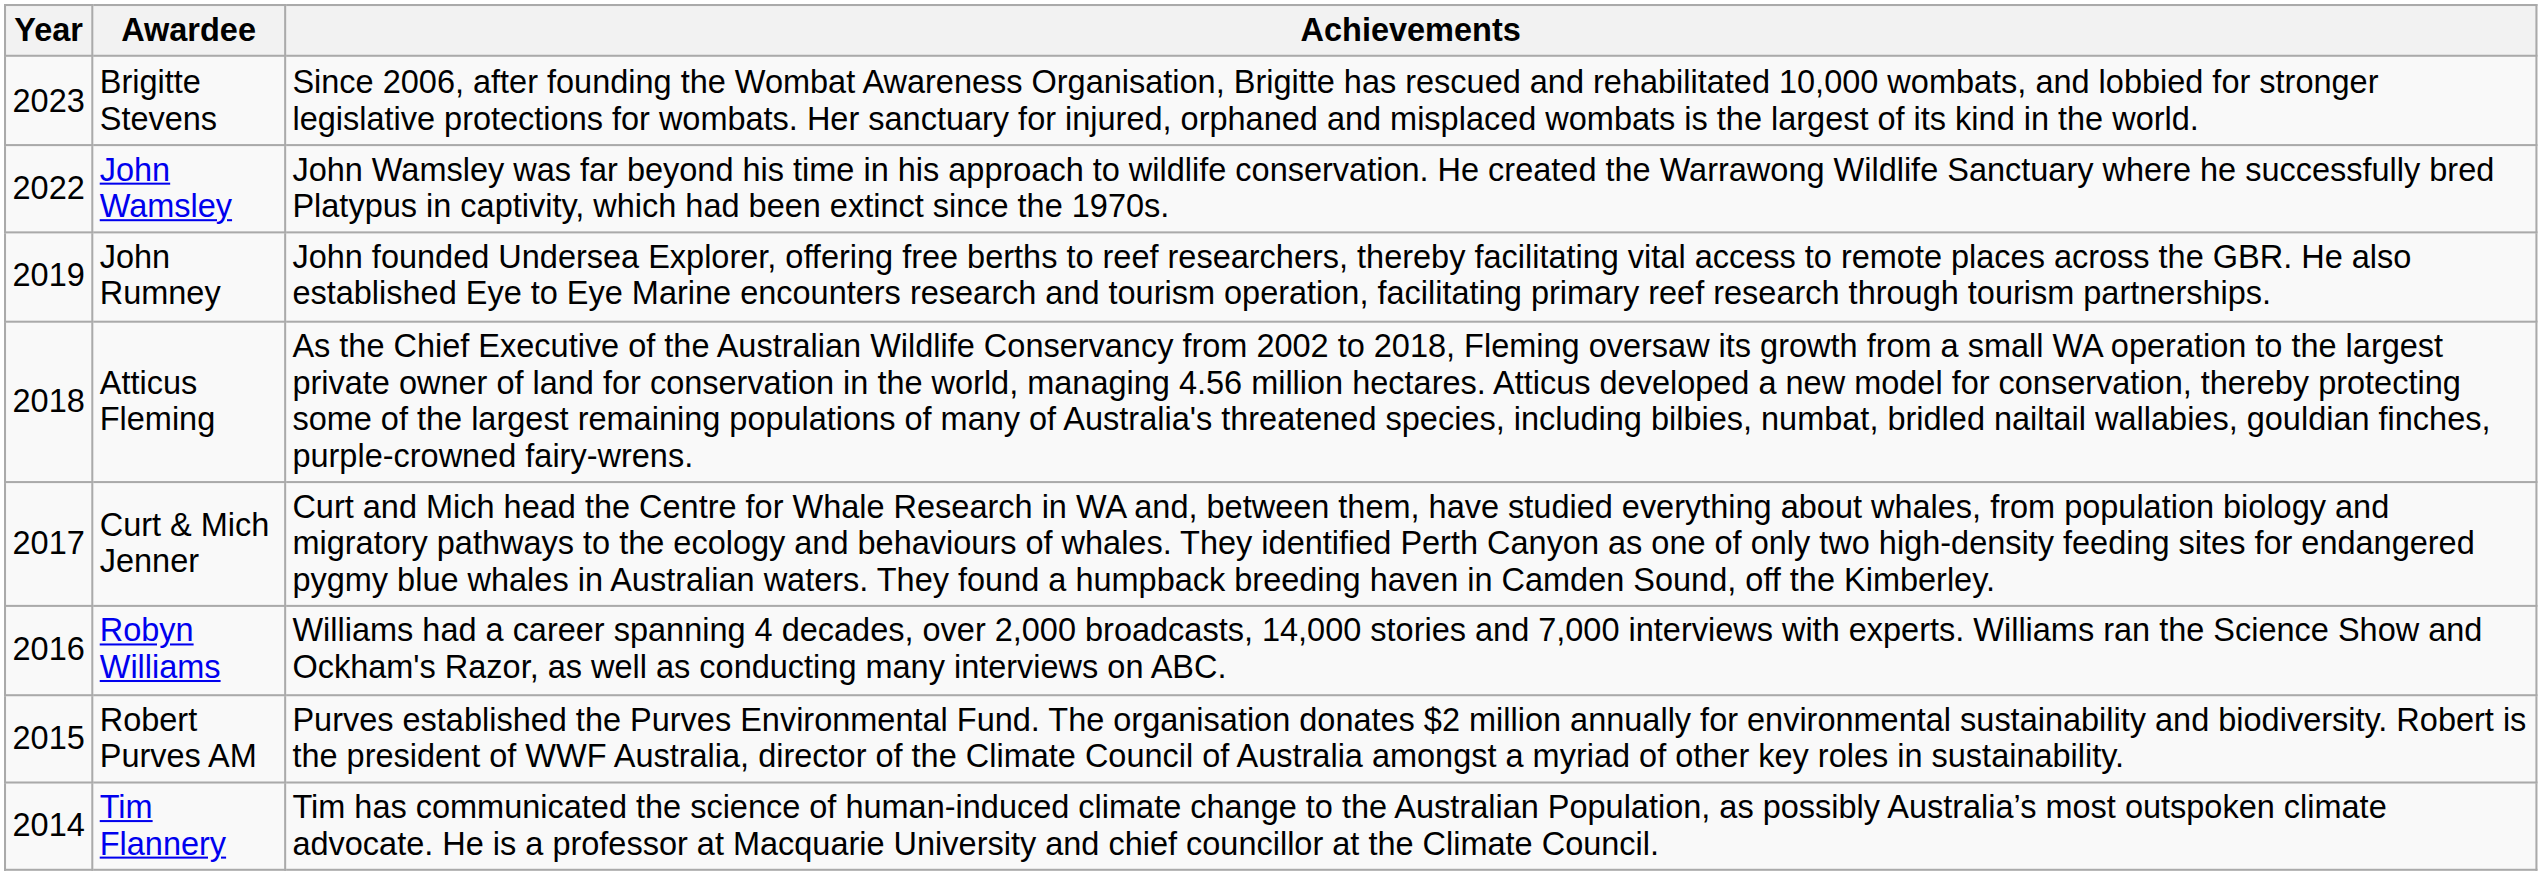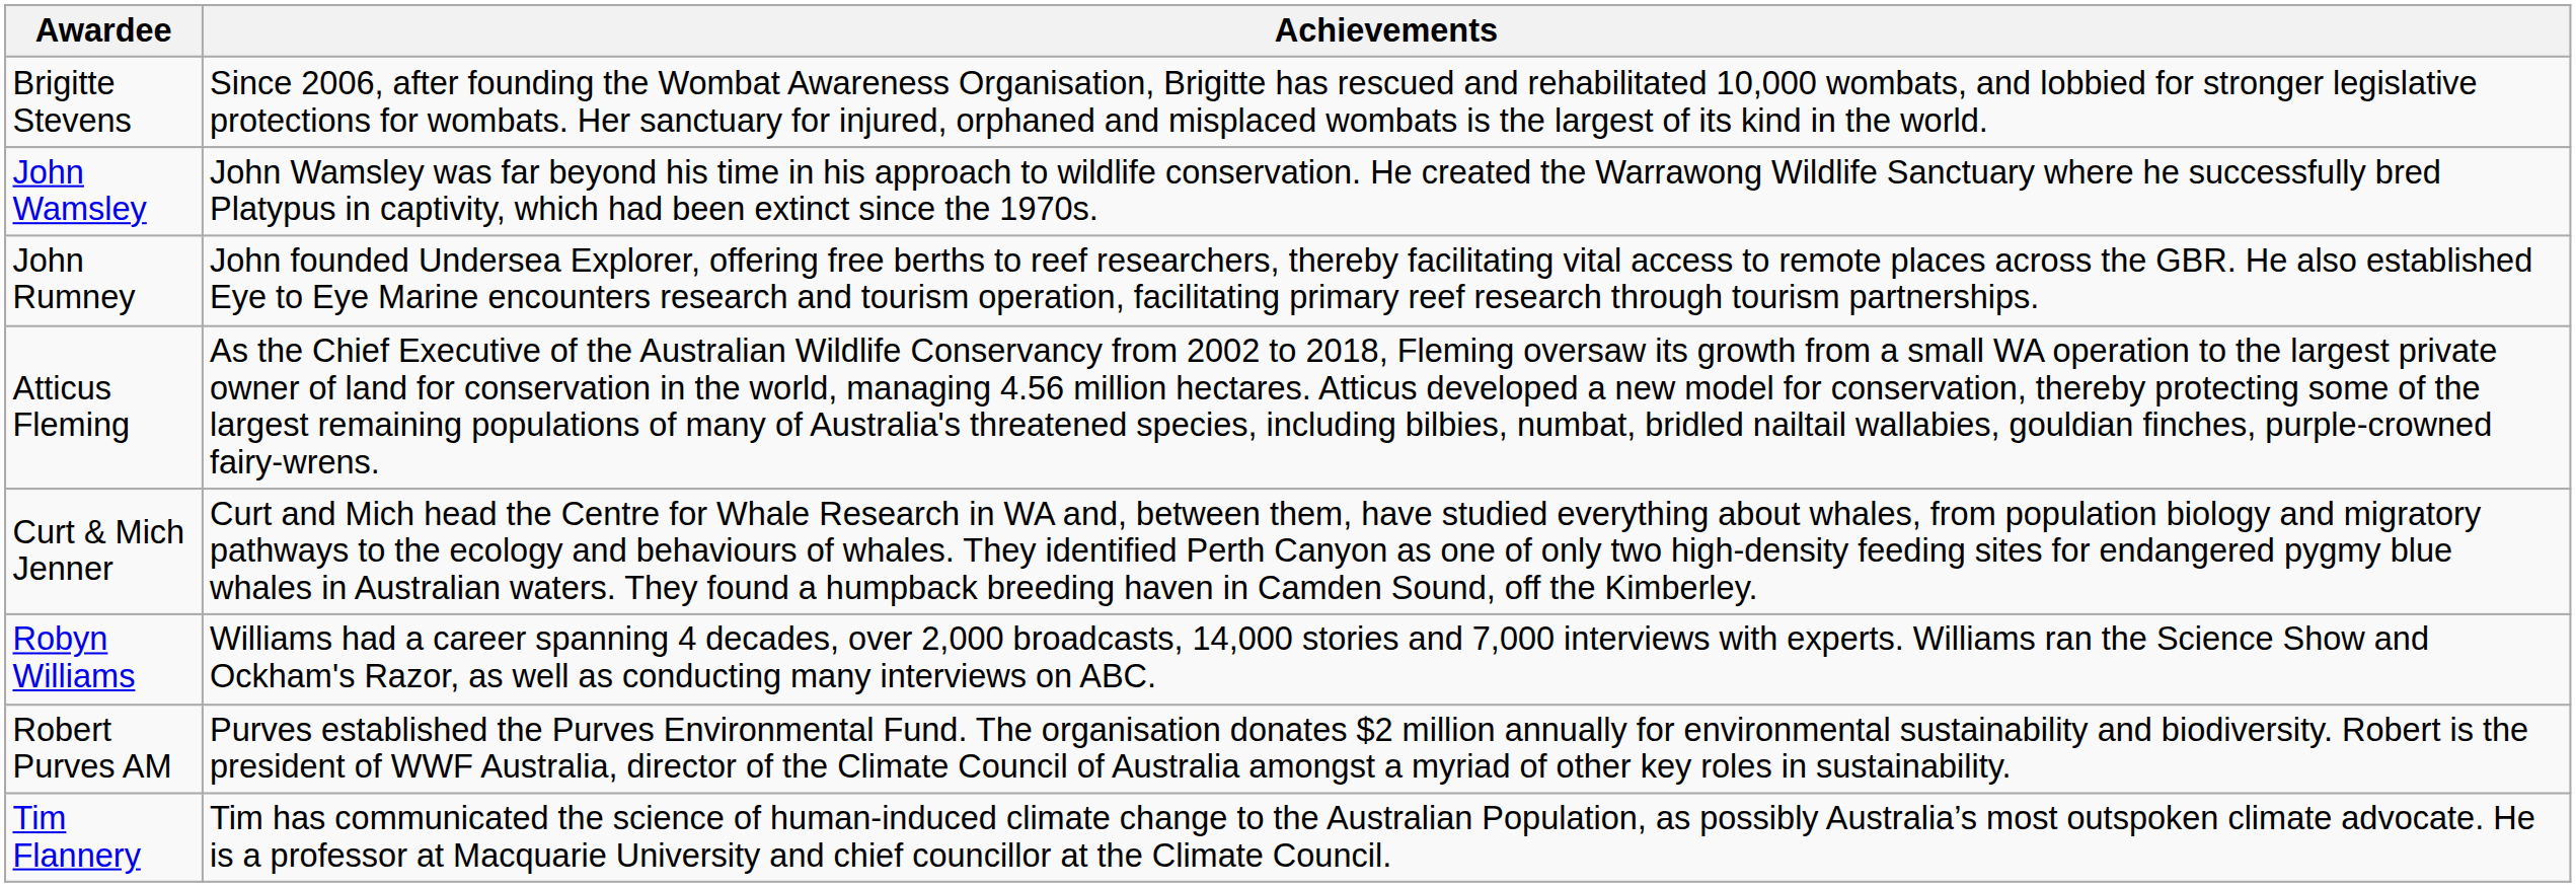- column: Year | 2023 | 2022 | 2019 | 2018 | 2017 | 2016 | 2015 | 2014
